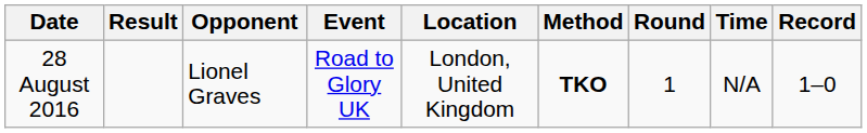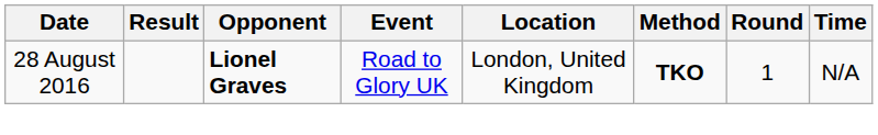- column: Record | 1–0
28 August 2016 | Opponent: normal -> bold
